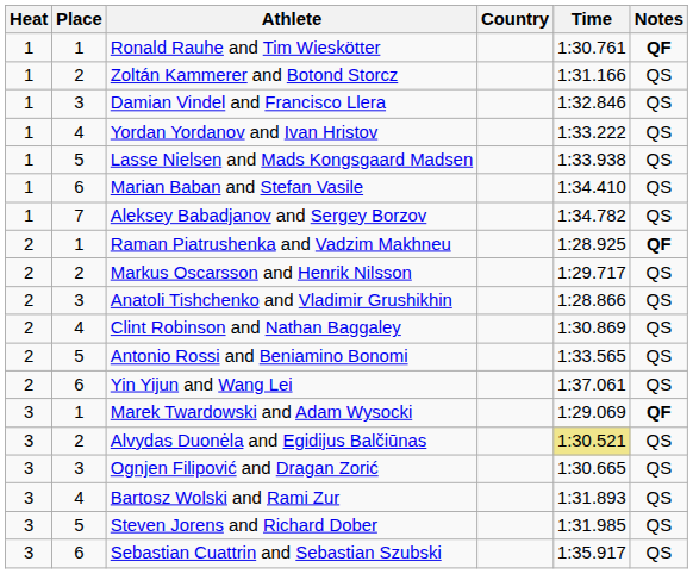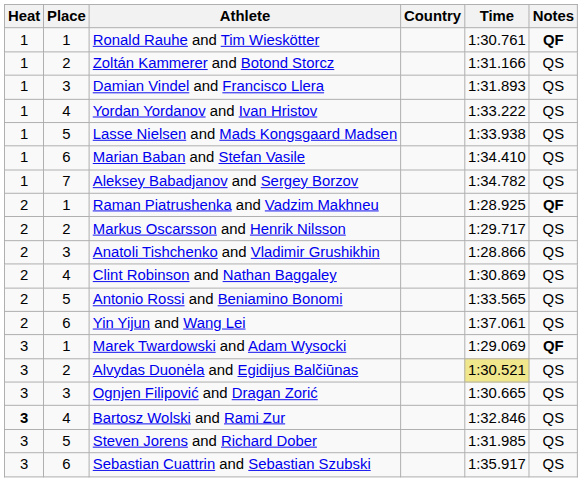Damian Vindel and Francisco Llera | Time: 1:32.846 -> 1:31.893
Bartosz Wolski and Rami Zur | Heat: normal -> bold
Bartosz Wolski and Rami Zur | Time: 1:31.893 -> 1:32.846
